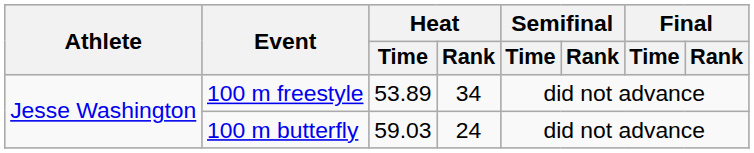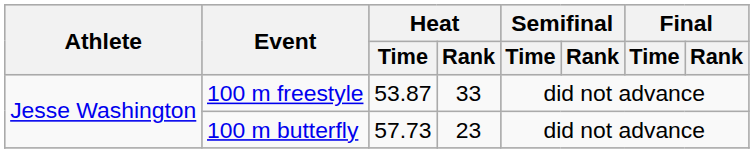100 m freestyle | Heat / Time: 53.89 -> 53.87
100 m freestyle | Heat / Rank: 34 -> 33
100 m butterfly | Heat / Time: 59.03 -> 57.73
100 m butterfly | Heat / Rank: 24 -> 23
